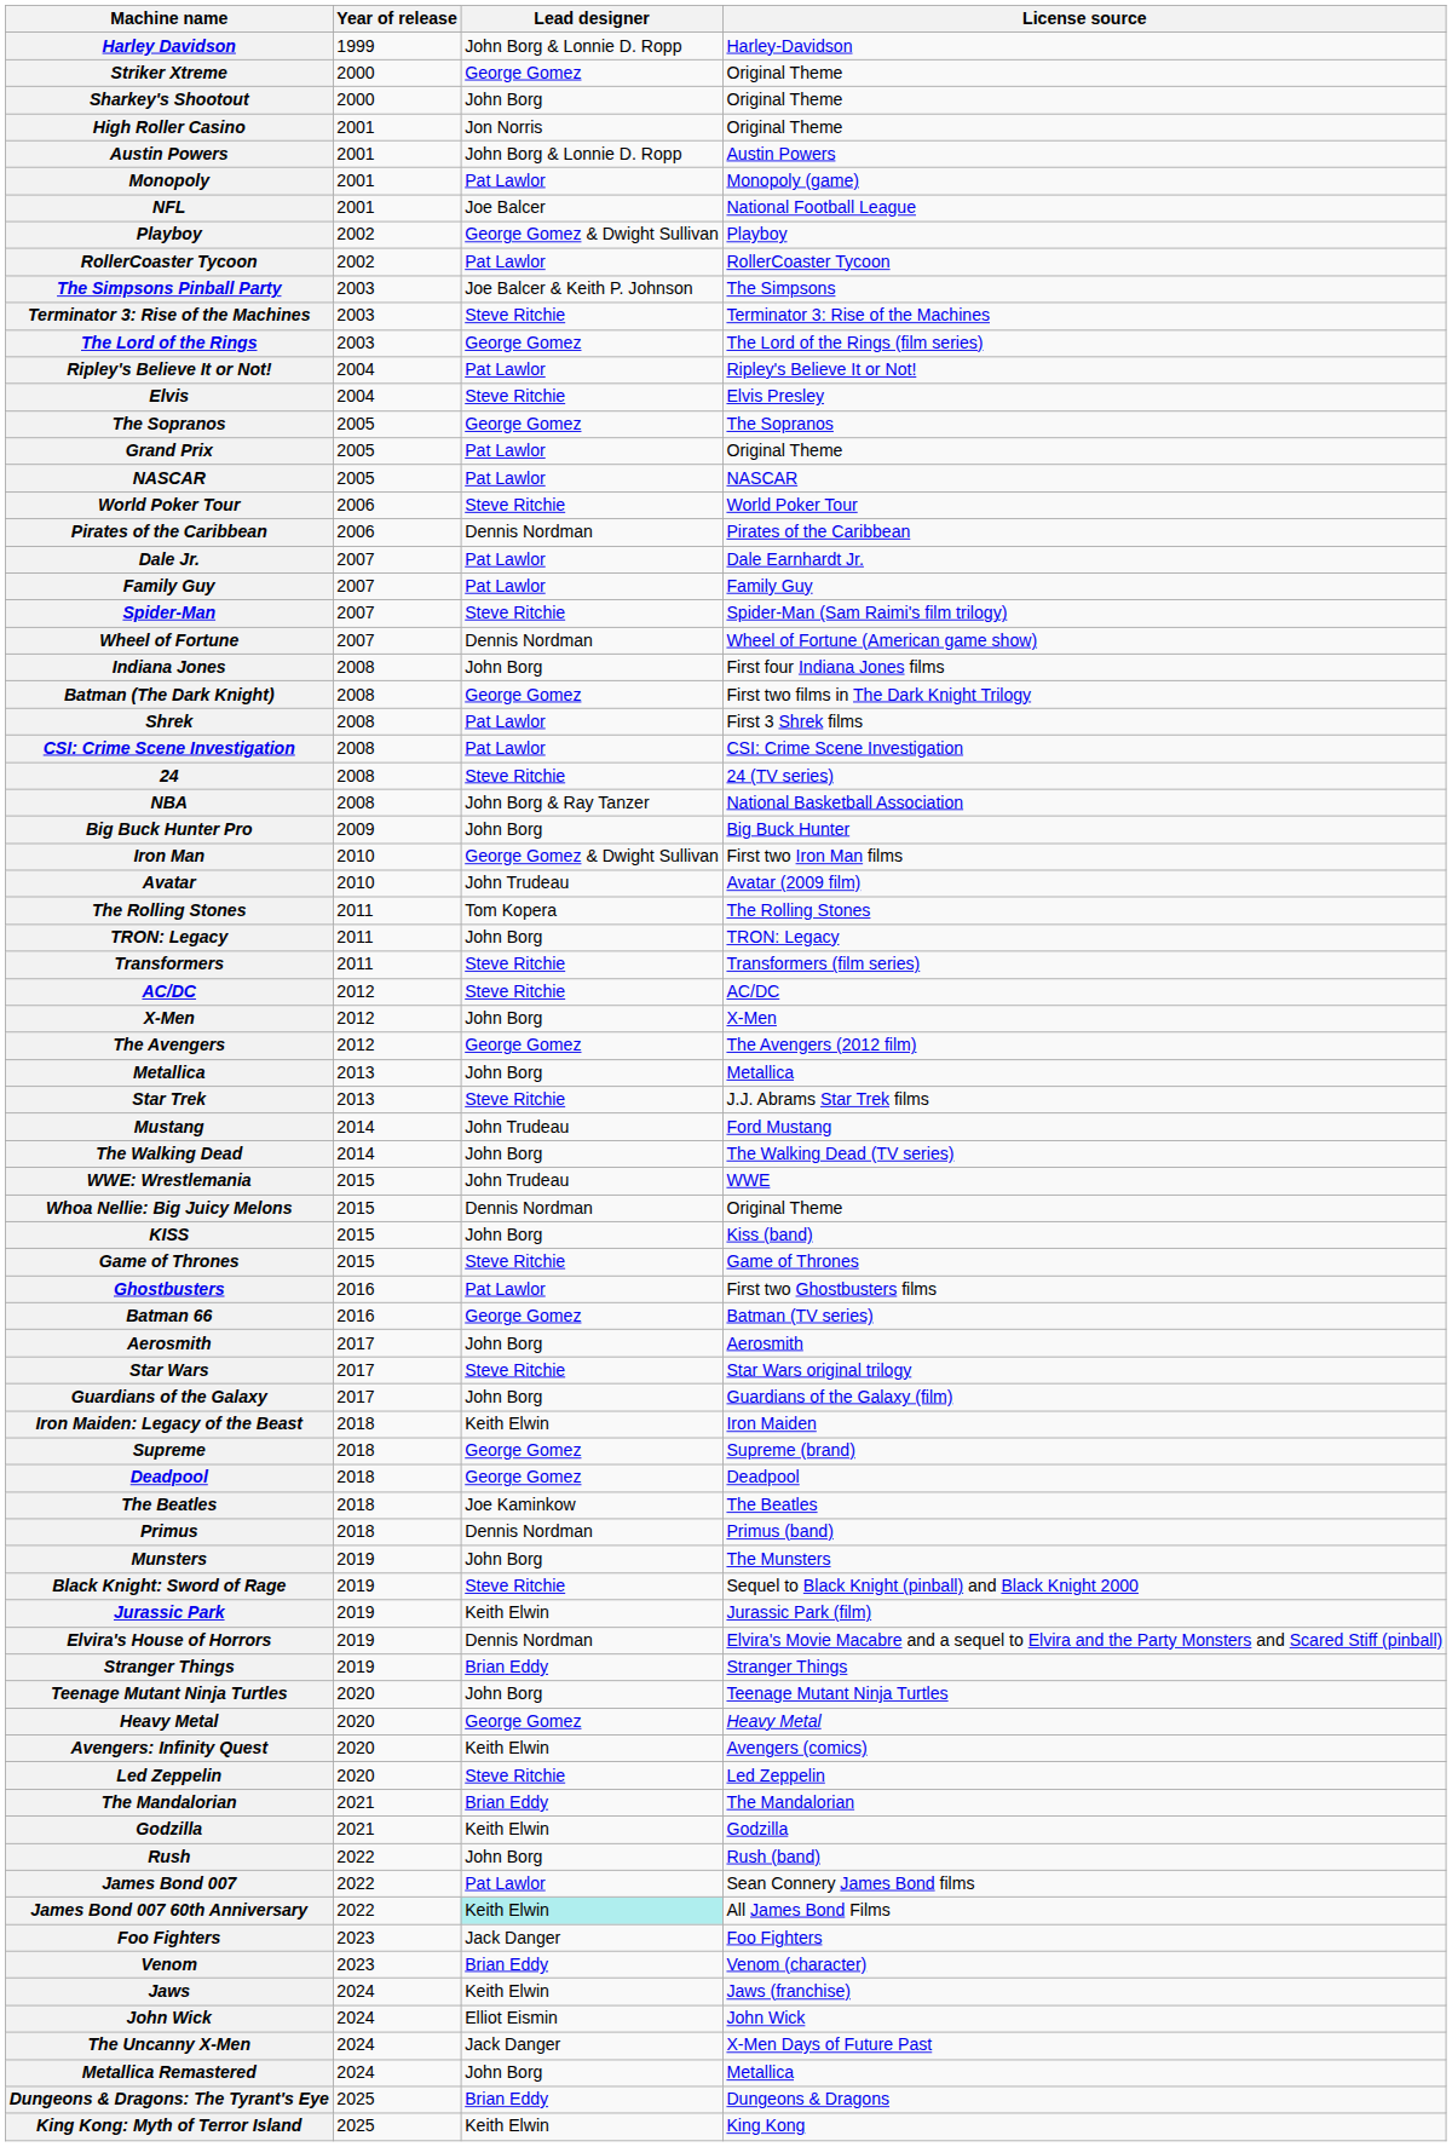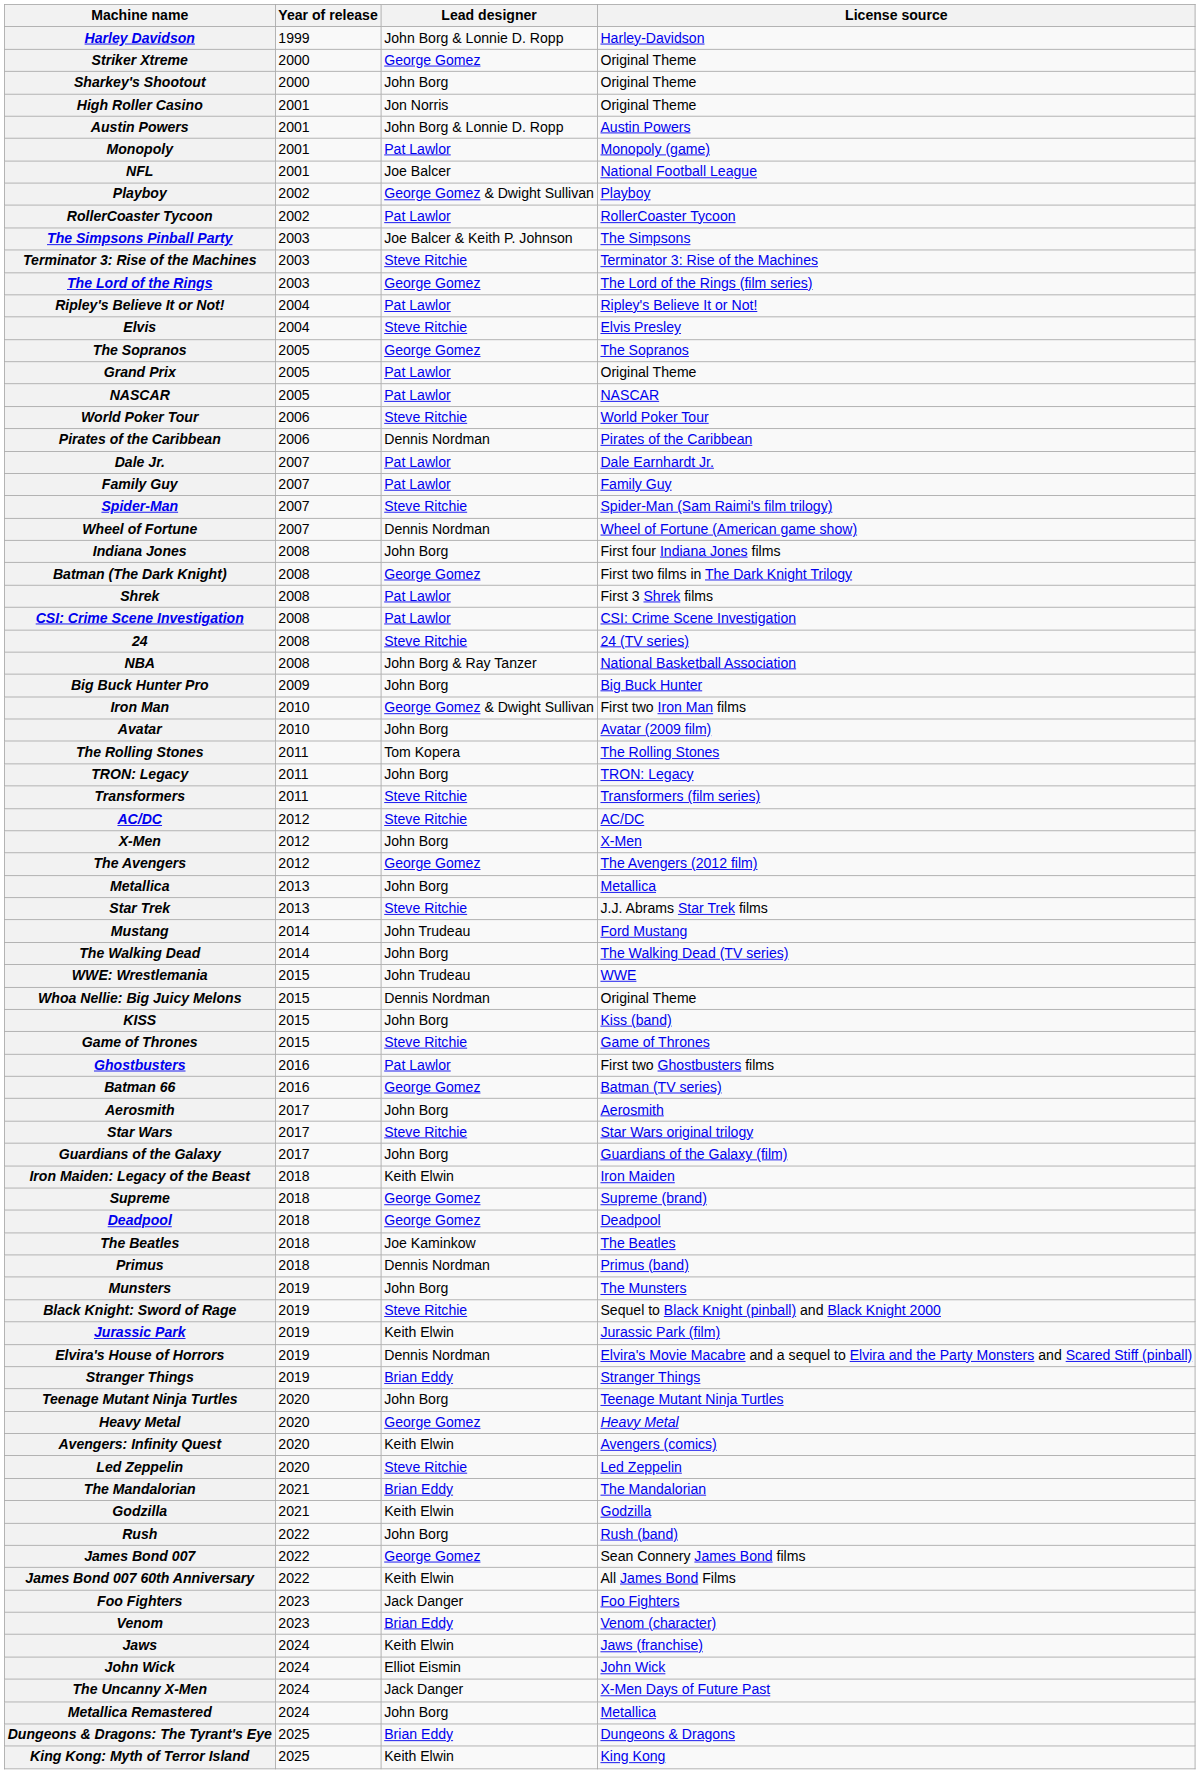Avatar | Lead designer: John Trudeau -> John Borg
James Bond 007 | Lead designer: Pat Lawlor -> George Gomez
James Bond 007 60th Anniversary | Lead designer: paleturquoise background -> no background
